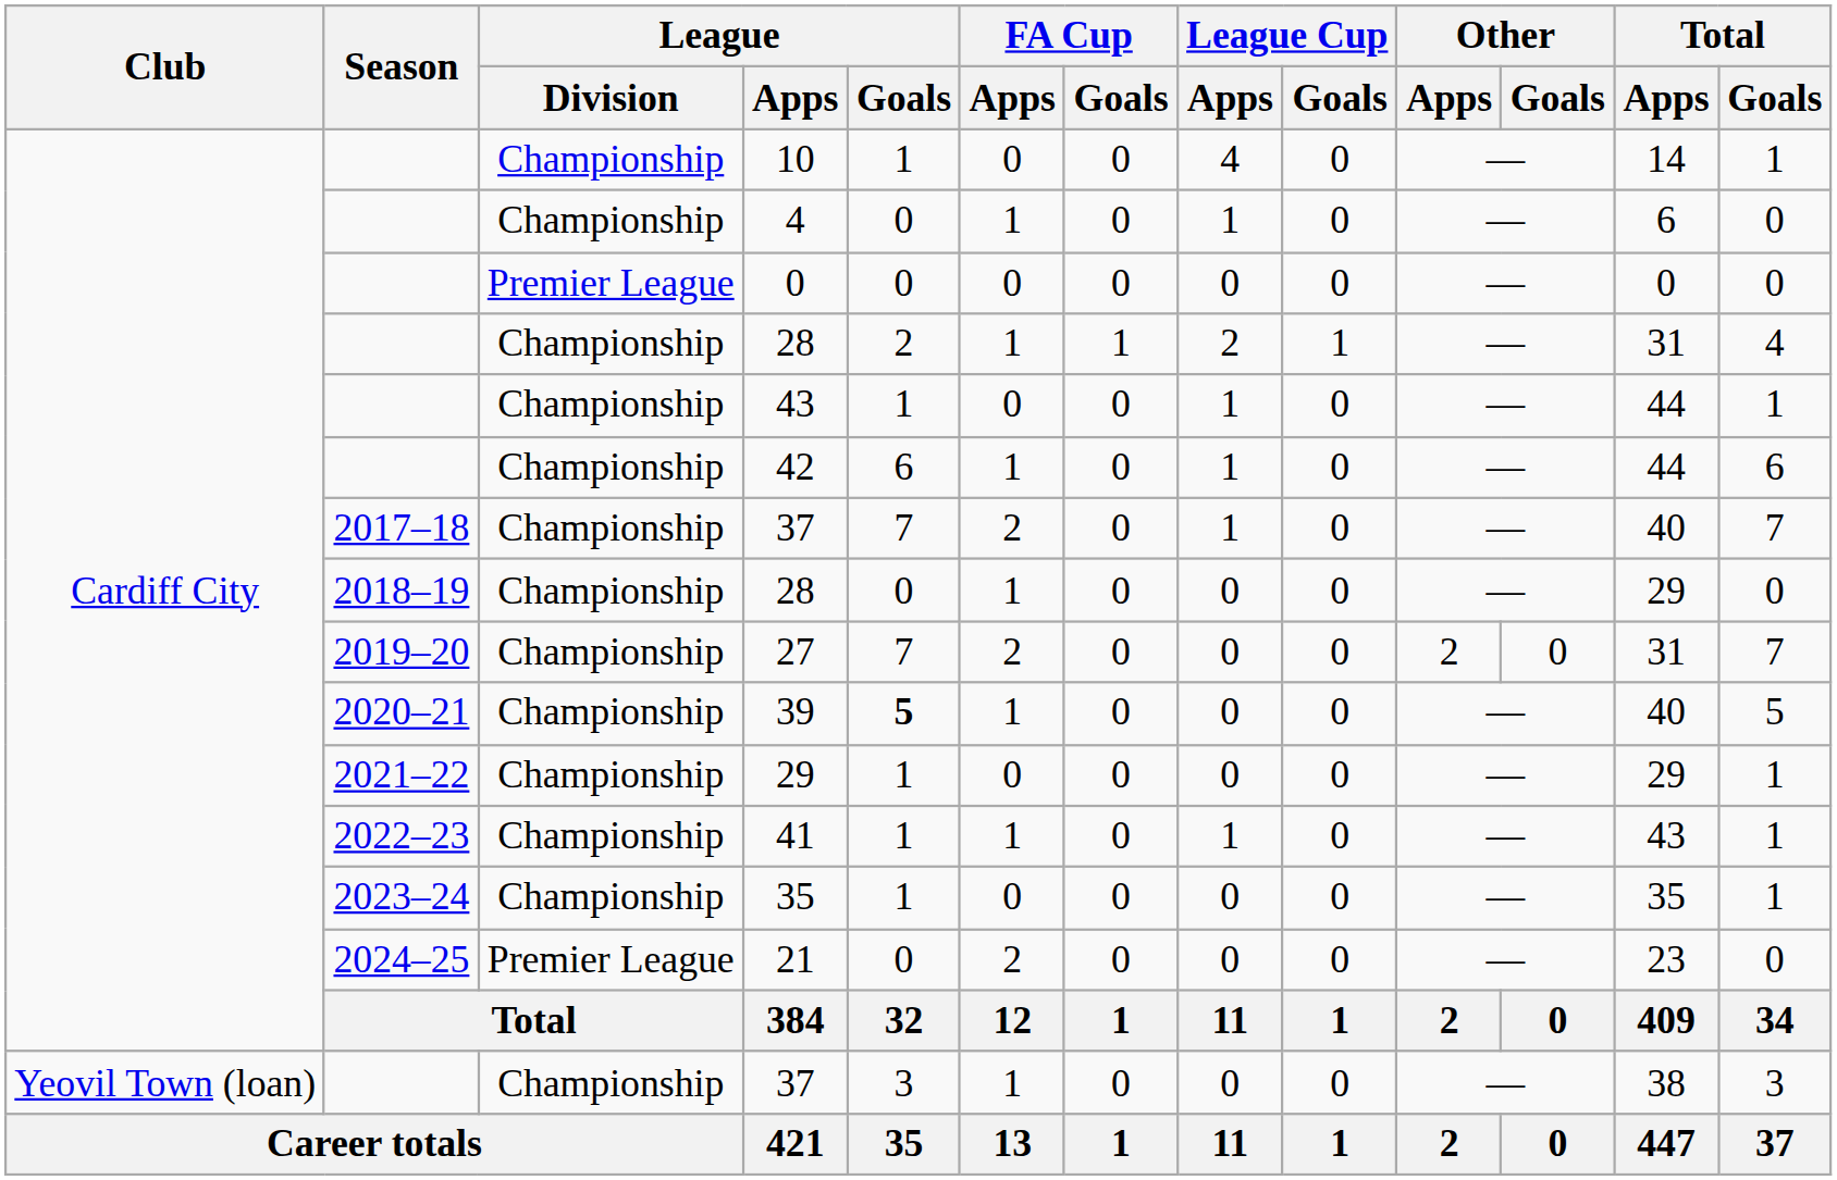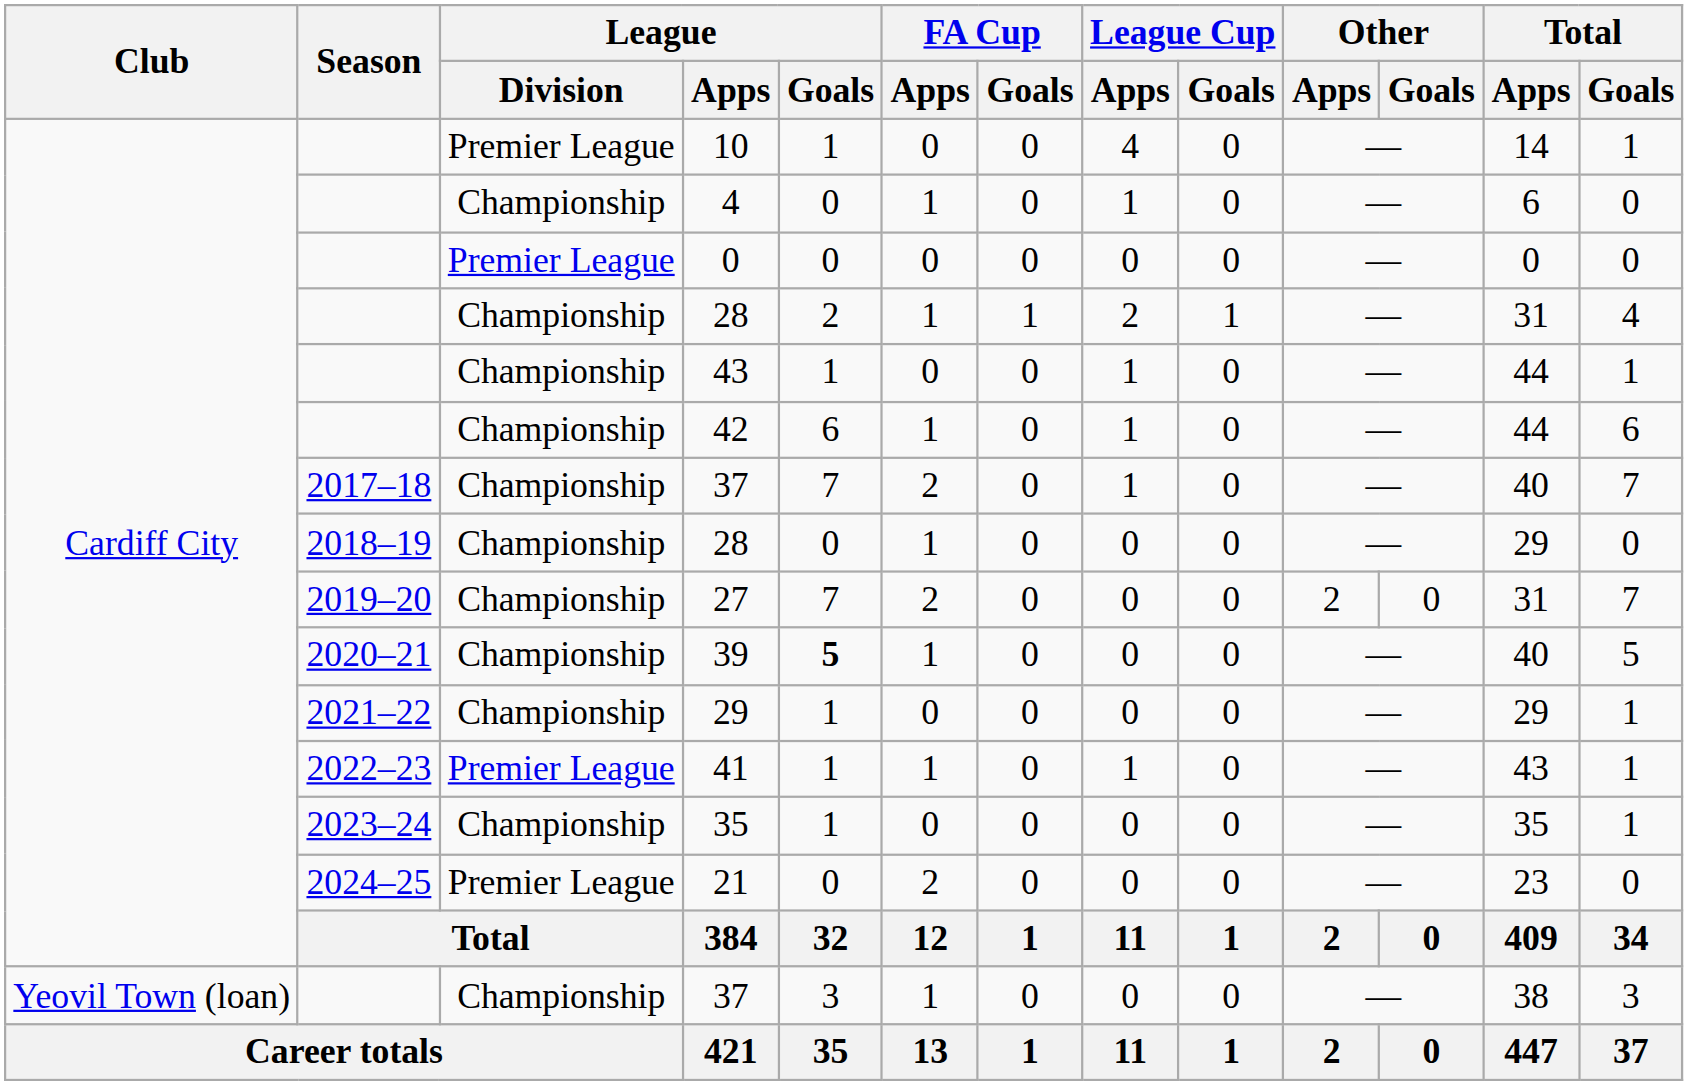10 | League / Division: Championship -> Premier League
41 | League / Division: Championship -> Premier League
